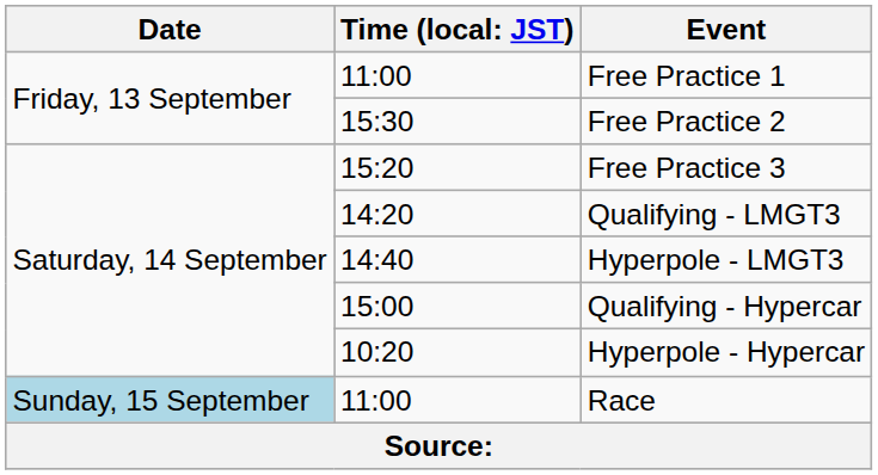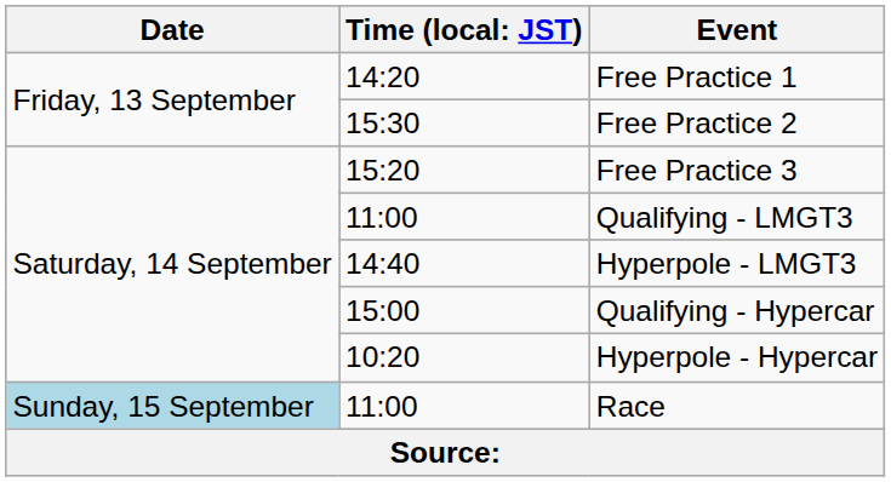Free Practice 1 | column 2: 11:00 -> 14:20
Qualifying - LMGT3 | column 2: 14:20 -> 11:00
